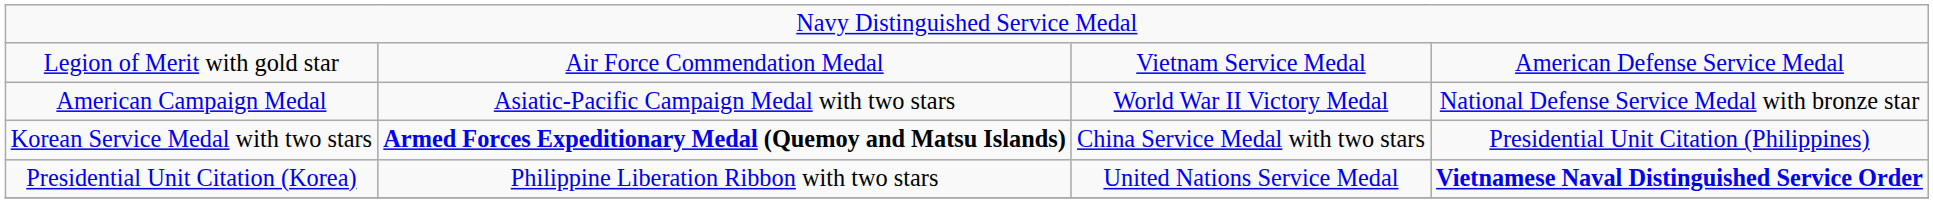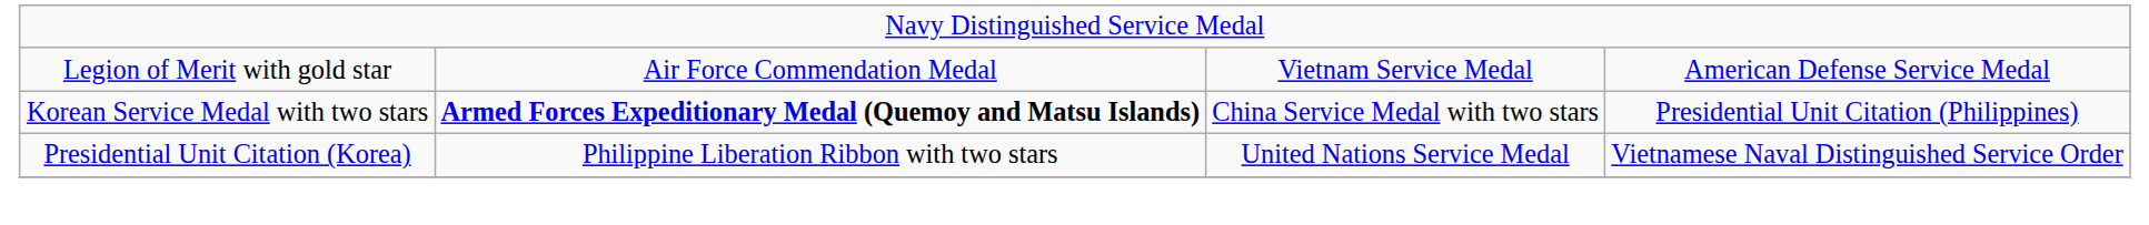- row: American Campaign Medal | Asiatic-Pacific Campaign Medal with two stars | World War II Victory Medal | National Defense Service Medal with bronze star
Presidential Unit Citation (Korea) | column 4: bold -> normal
